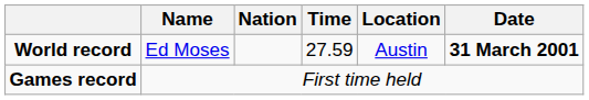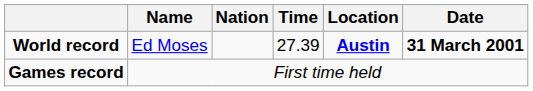World record | Time: 27.59 -> 27.39
World record | Location: normal -> bold
